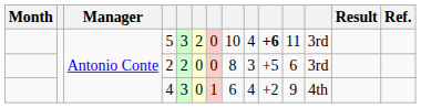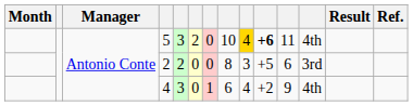5 | column 9: no background -> gold background
5 | column 12: 3rd -> 4th
